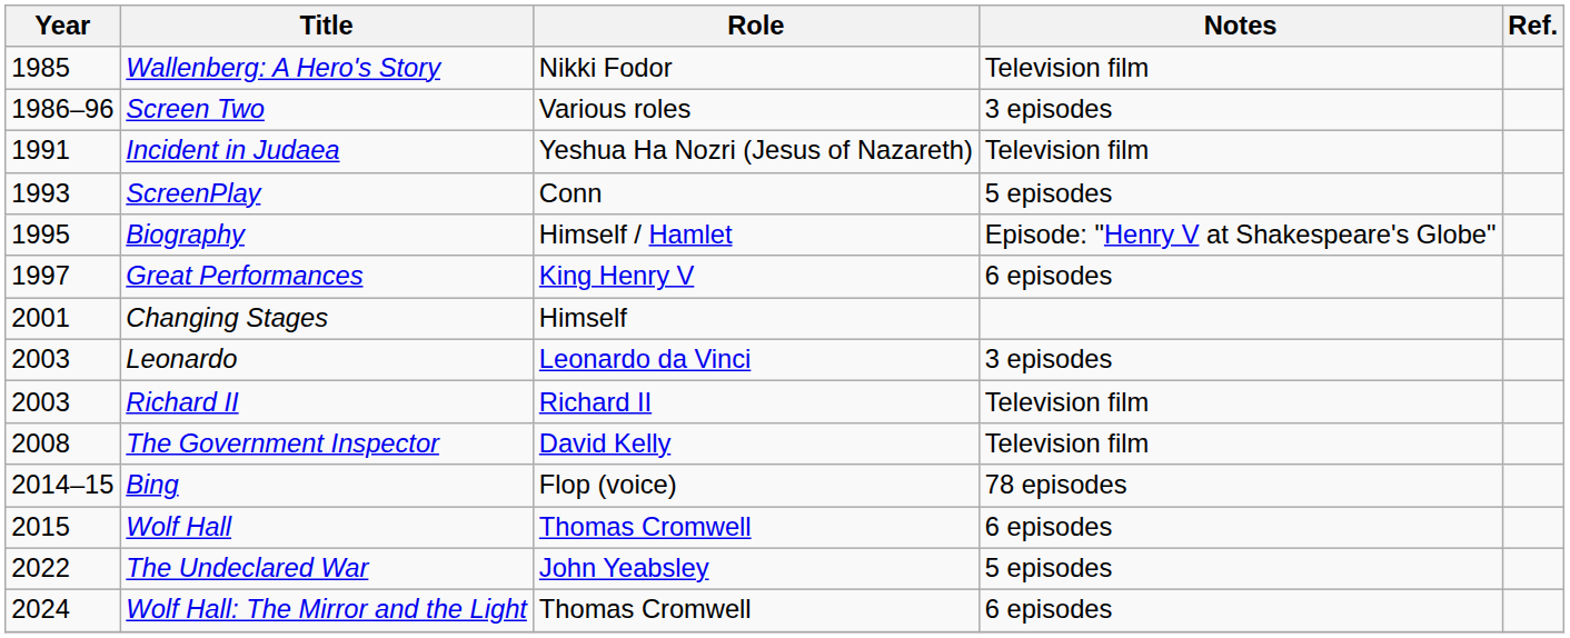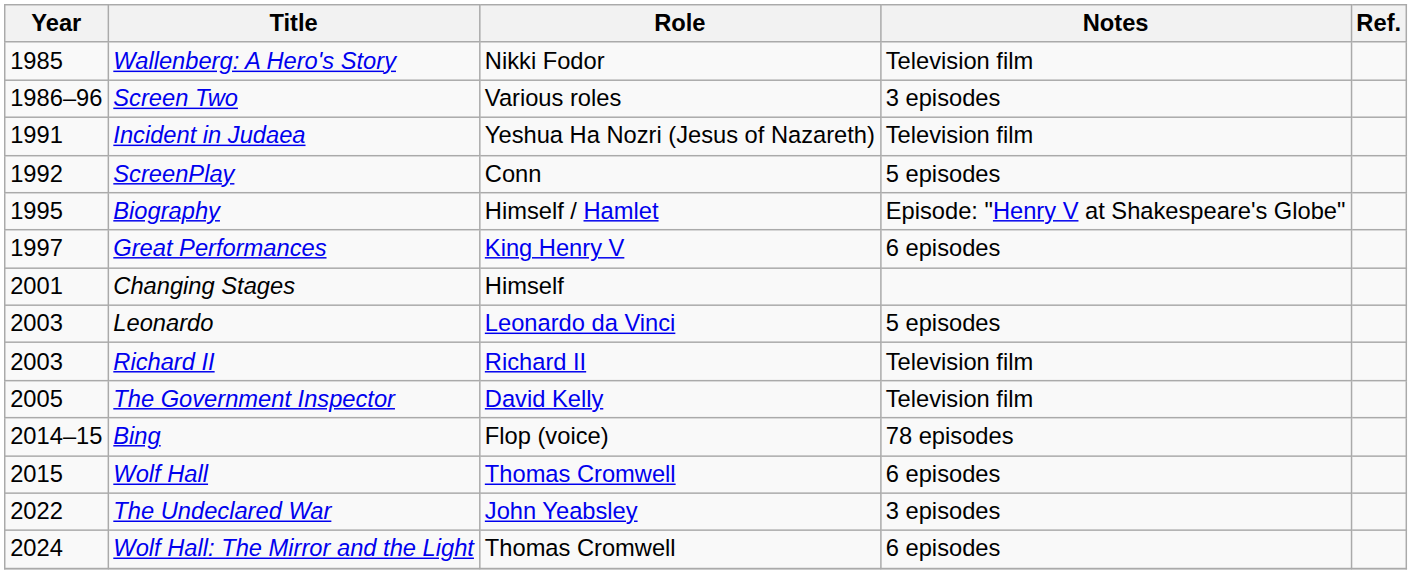ScreenPlay | Year: 1993 -> 1992
Leonardo | Notes: 3 episodes -> 5 episodes
The Government Inspector | Year: 2008 -> 2005
The Undeclared War | Notes: 5 episodes -> 3 episodes
